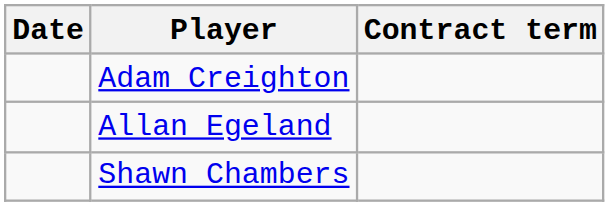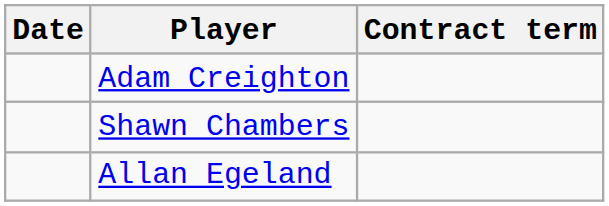rows swapped: Shawn Chambers <-> Allan Egeland
